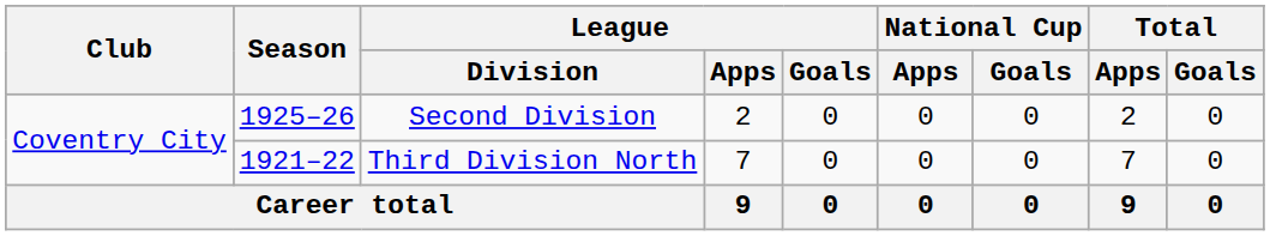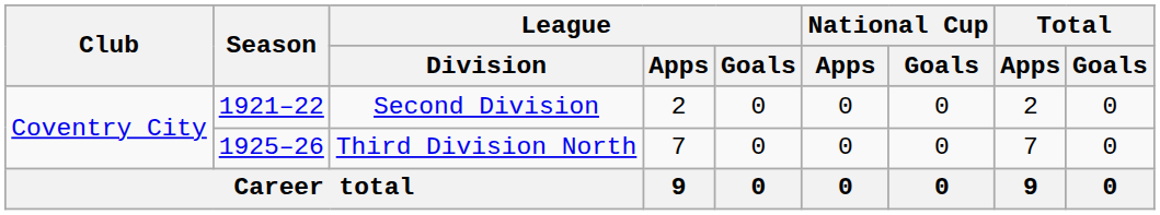Second Division | Season: 1925–26 -> 1921–22
Third Division North | Season: 1921–22 -> 1925–26
